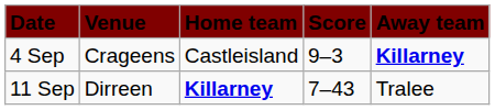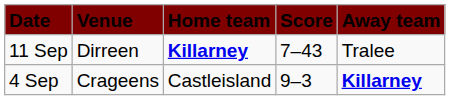rows swapped: 4 Sep <-> 11 Sep
